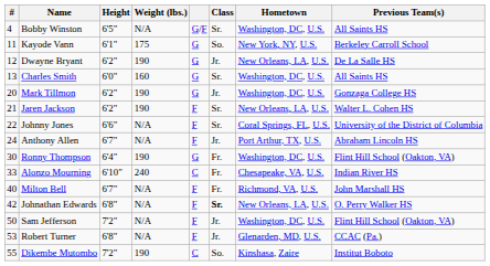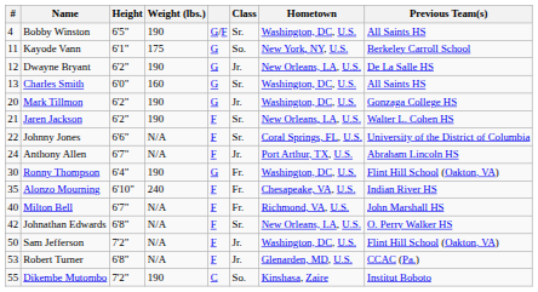Bobby Winston | Weight (lbs.): N/A -> 190
Alonzo Mourning | #: 33 -> 35
Alonzo Mourning | column 5: C -> F
Johnathan Edwards | Class: bold -> normal
